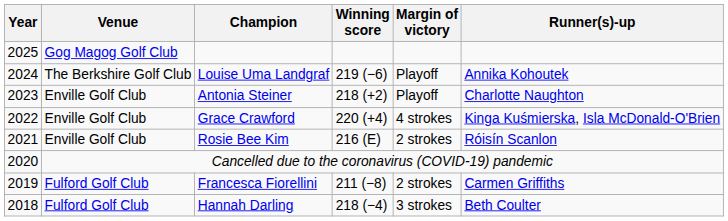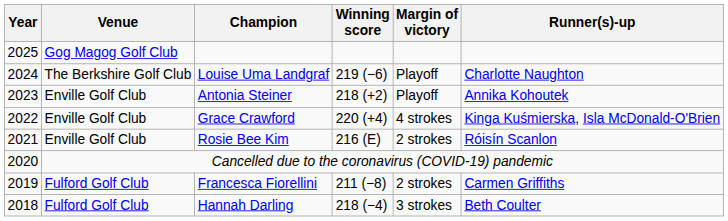Louise Uma Landgraf | Runner(s)-up: Annika Kohoutek -> Charlotte Naughton
Antonia Steiner | Runner(s)-up: Charlotte Naughton -> Annika Kohoutek
